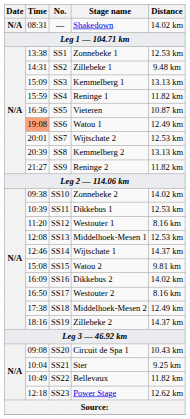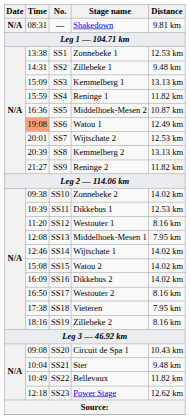— | Distance: 14.02 km -> 9.81 km
SS5 | Stage name: Vieteren -> Middelhoek-Mesen 2
SS13 | Distance: 12.53 km -> 7.95 km
SS14 | Distance: 14.37 km -> 14.02 km
SS15 | Distance: 9.81 km -> 14.02 km
SS18 | Stage name: Middelhoek-Mesen 2 -> Vieteren
SS18 | Distance: 12.49 km -> 7.95 km
SS19 | Distance: 14.37 km -> 8.16 km
SS21 | Distance: 9.25 km -> 9.48 km
